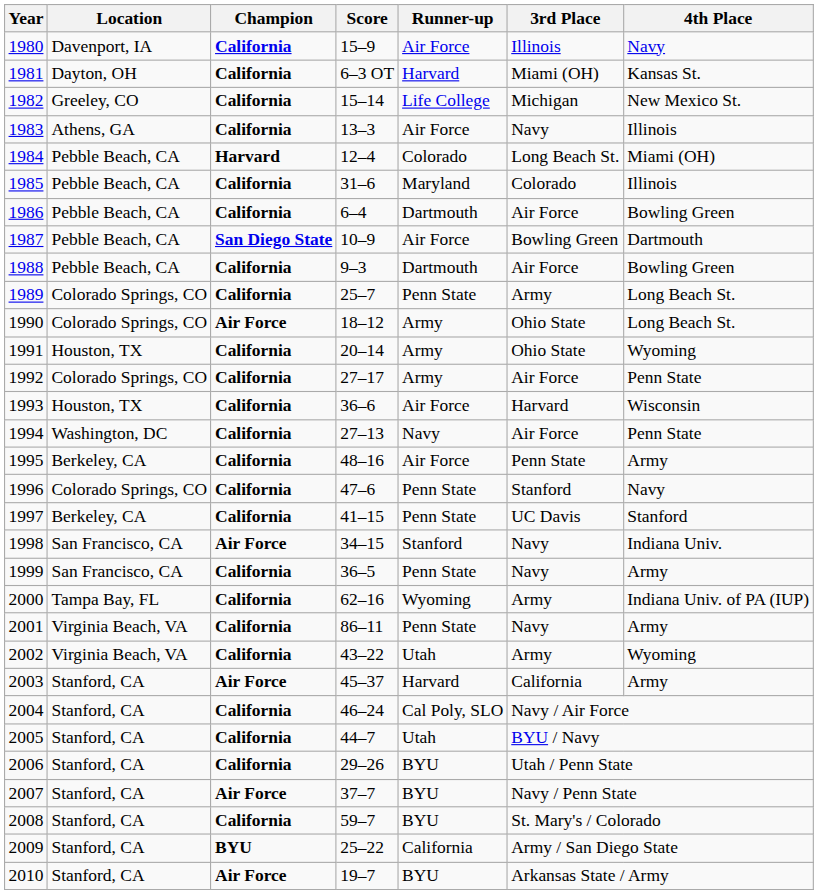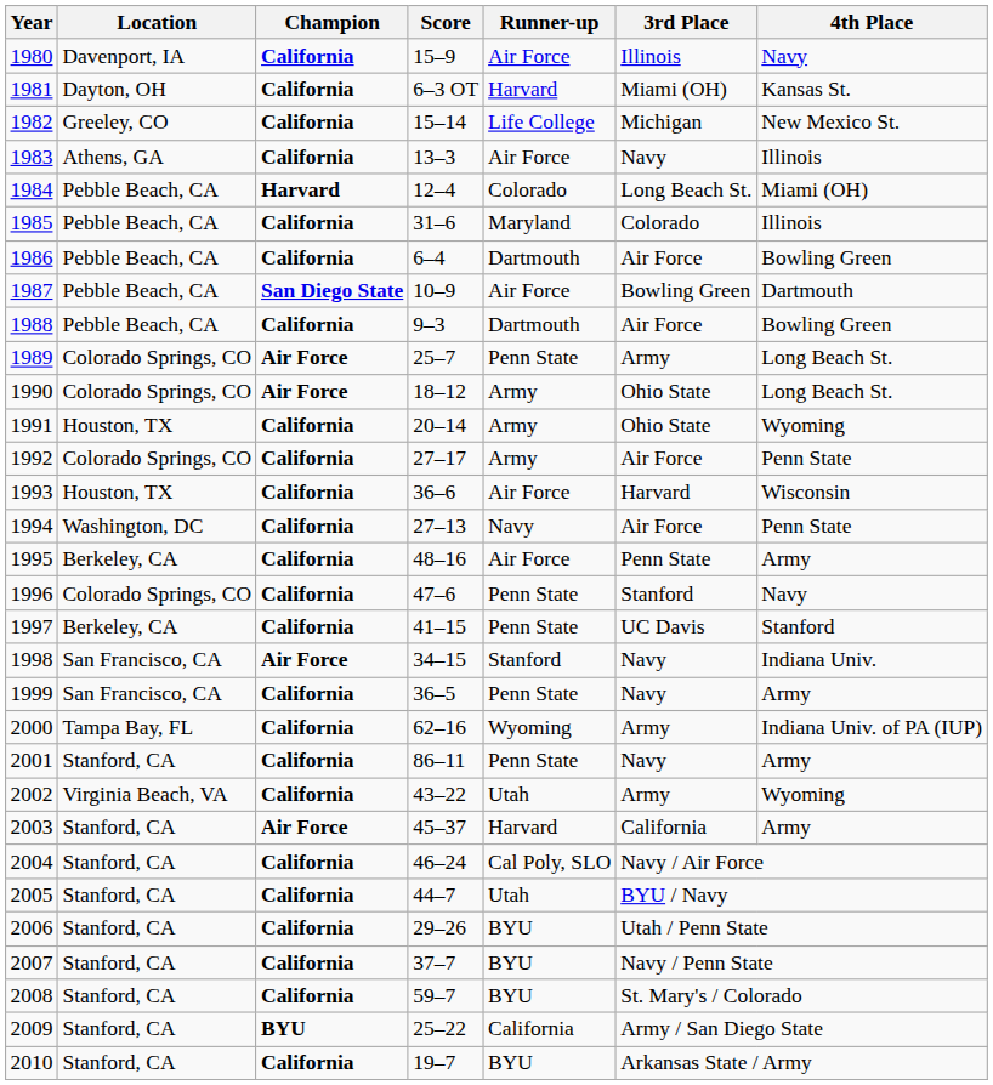1989 | Champion: California -> Air Force
2001 | Location: Virginia Beach, VA -> Stanford, CA
2007 | Champion: Air Force -> California
2010 | Champion: Air Force -> California
